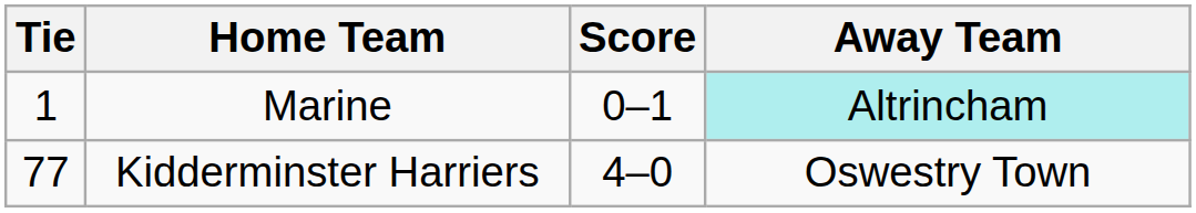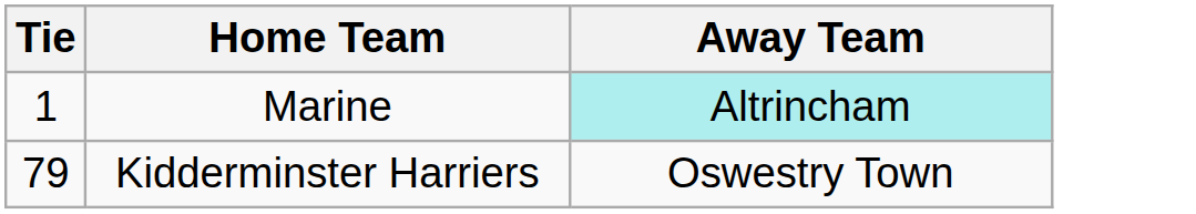- column: Score | 0–1 | 4–0
Kidderminster Harriers | Tie: 77 -> 79
